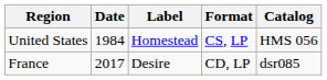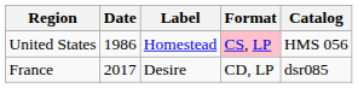United States | Date: 1984 -> 1986
United States | Format: no background -> pink background
